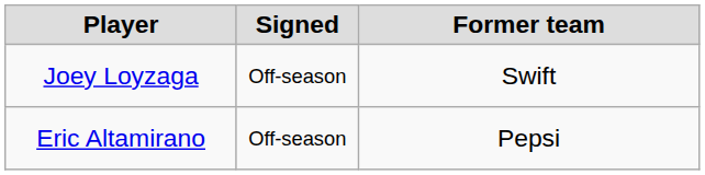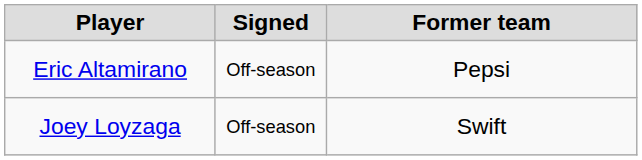rows swapped: Eric Altamirano <-> Joey Loyzaga
